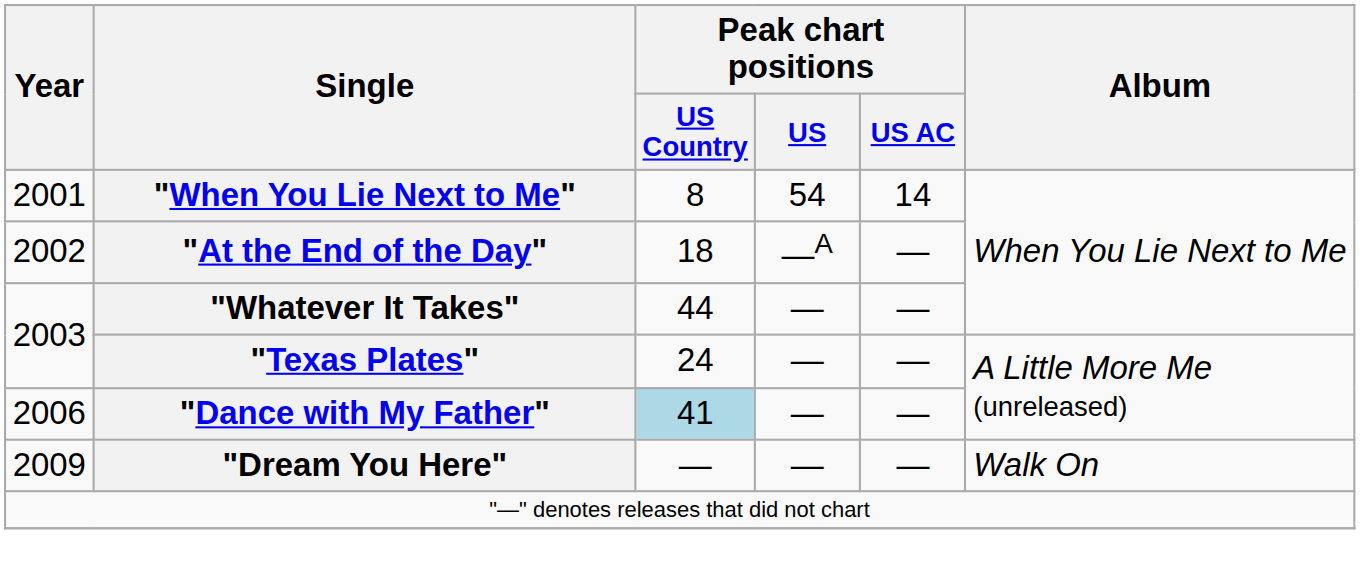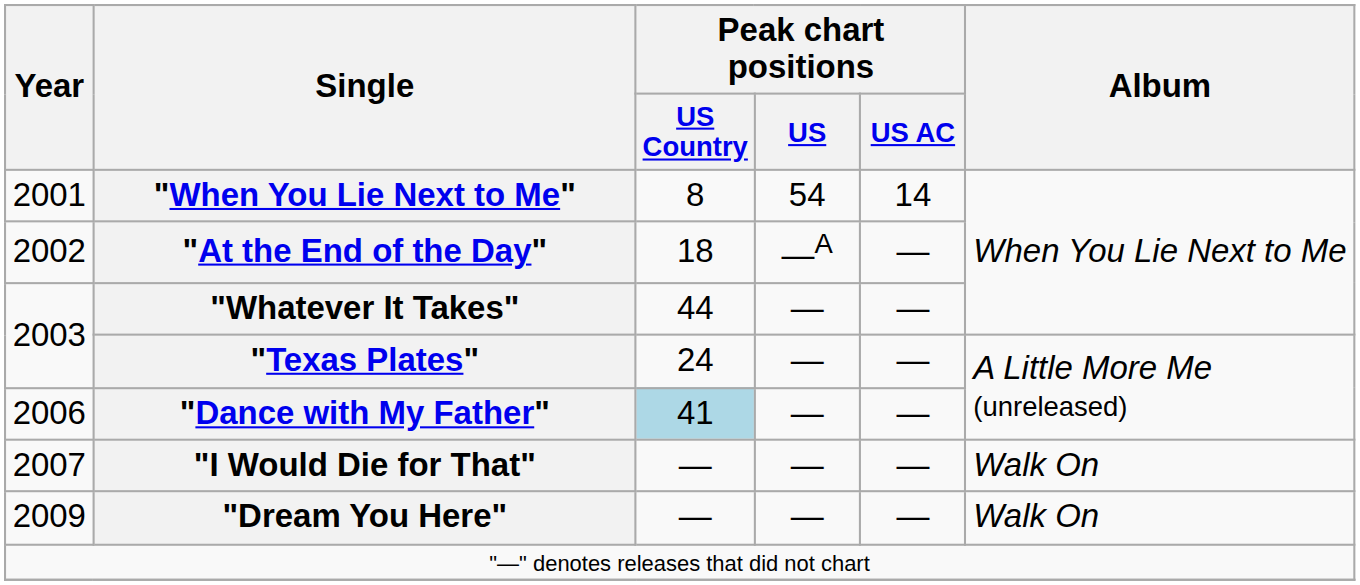+ row: 2007 | "I Would Die for That" | — | — | — | Walk On
